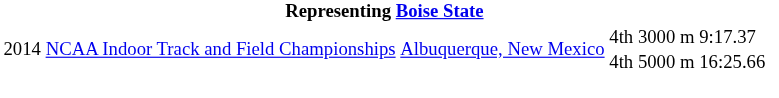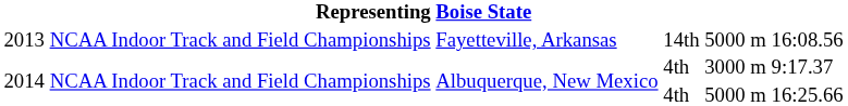+ row: 2013 | NCAA Indoor Track and Field Championships | Fayetteville, Arkansas | 14th | 5000 m | 16:08.56
